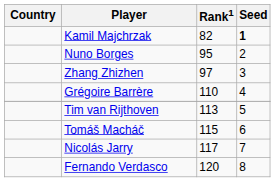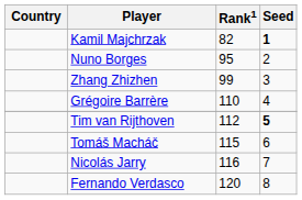Zhang Zhizhen | Rank1: 97 -> 99
Tim van Rijthoven | Rank1: 113 -> 112
Tim van Rijthoven | Seed: normal -> bold
Nicolás Jarry | Rank1: 117 -> 116
